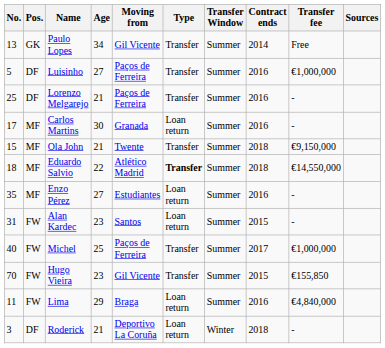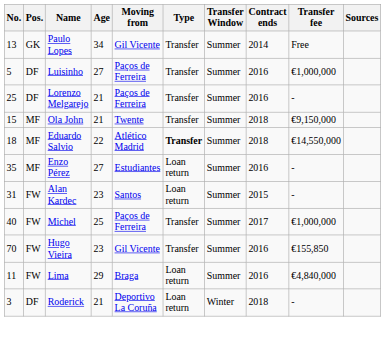- row: 17 | MF | Carlos Martins | 30 | Granada | Loan return | Summer | 2016 | -
Hugo Vieira | Contract ends: 2015 -> 2016
